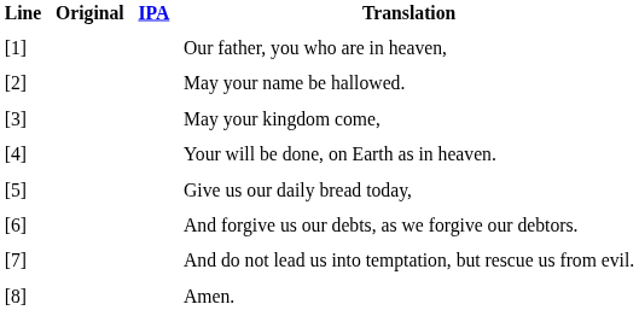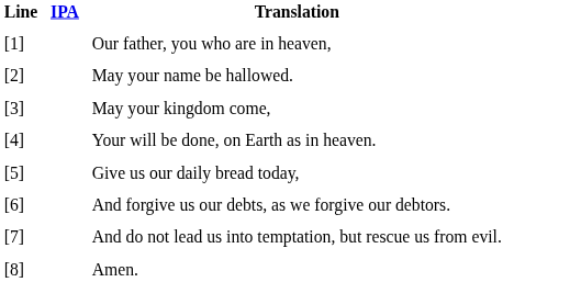- column: Original
